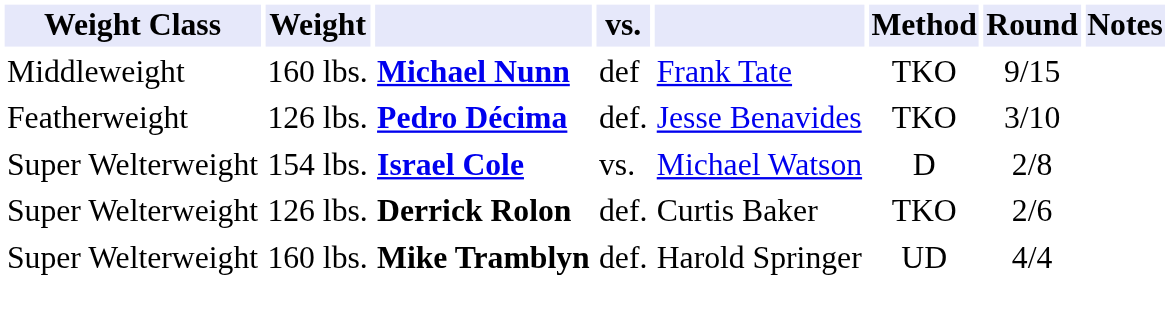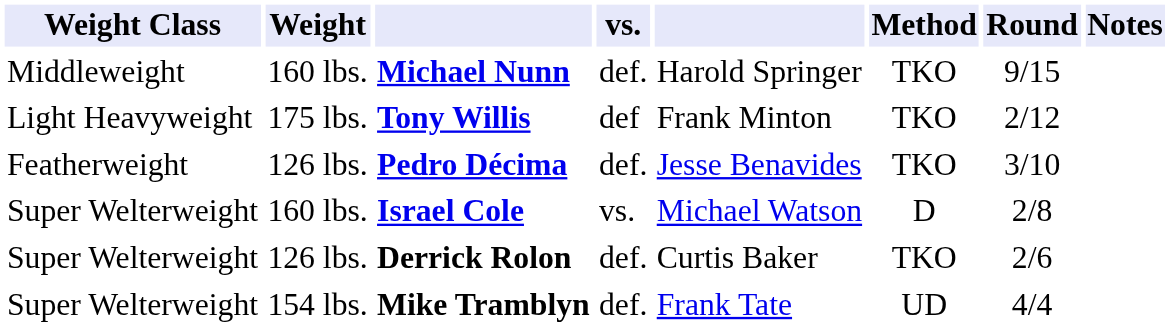Michael Nunn | vs.: def -> def.
Michael Nunn | column 5: Frank Tate -> Harold Springer
+ row: Light Heavyweight | 175 lbs. | Tony Willis | def | Frank Minton | TKO | 2/12
Israel Cole | Weight: 154 lbs. -> 160 lbs.
Mike Tramblyn | Weight: 160 lbs. -> 154 lbs.
Mike Tramblyn | column 5: Harold Springer -> Frank Tate
